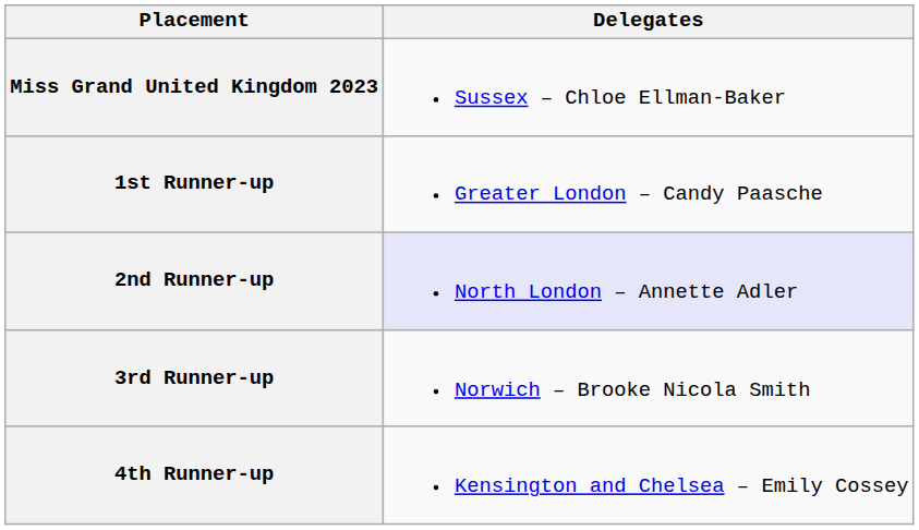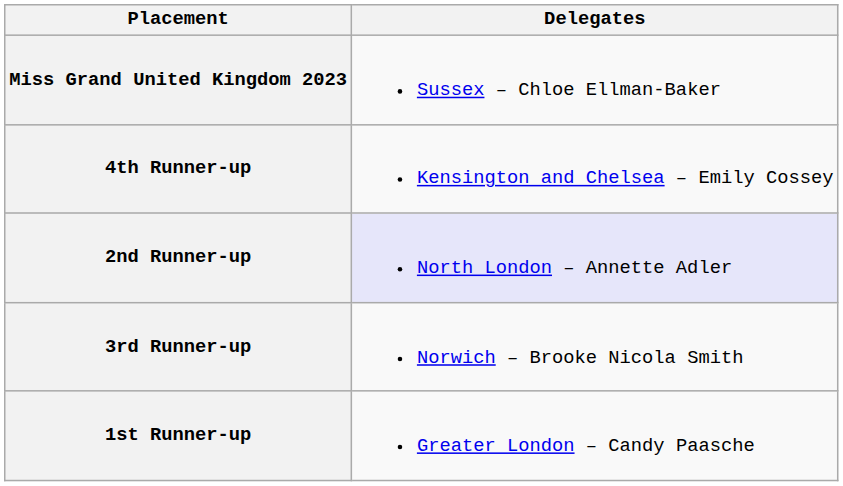rows swapped: 1st Runner-up <-> 4th Runner-up
